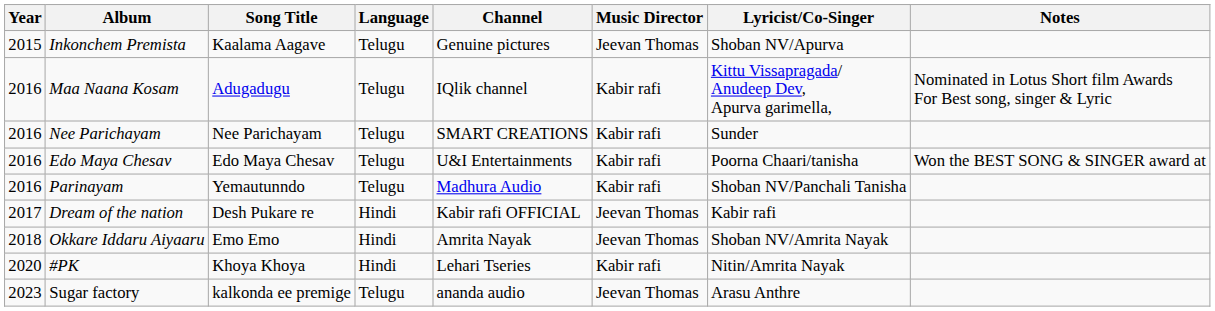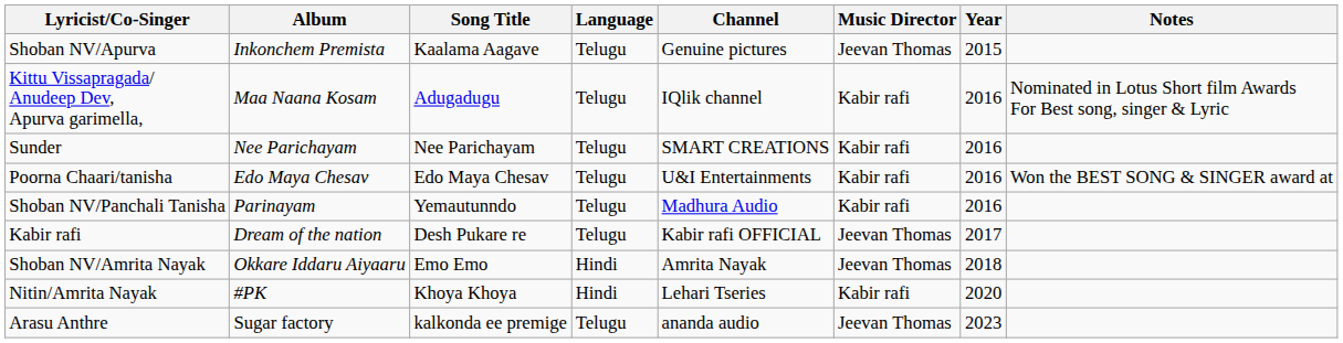columns swapped: Year <-> Lyricist/Co-Singer
Dream of the nation | Language: Hindi -> Telugu
